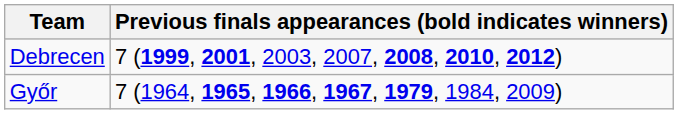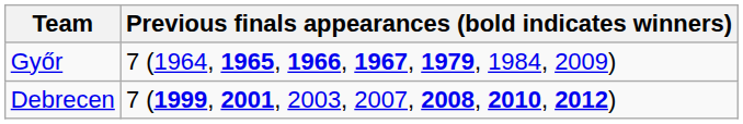rows swapped: Debrecen <-> Győr
